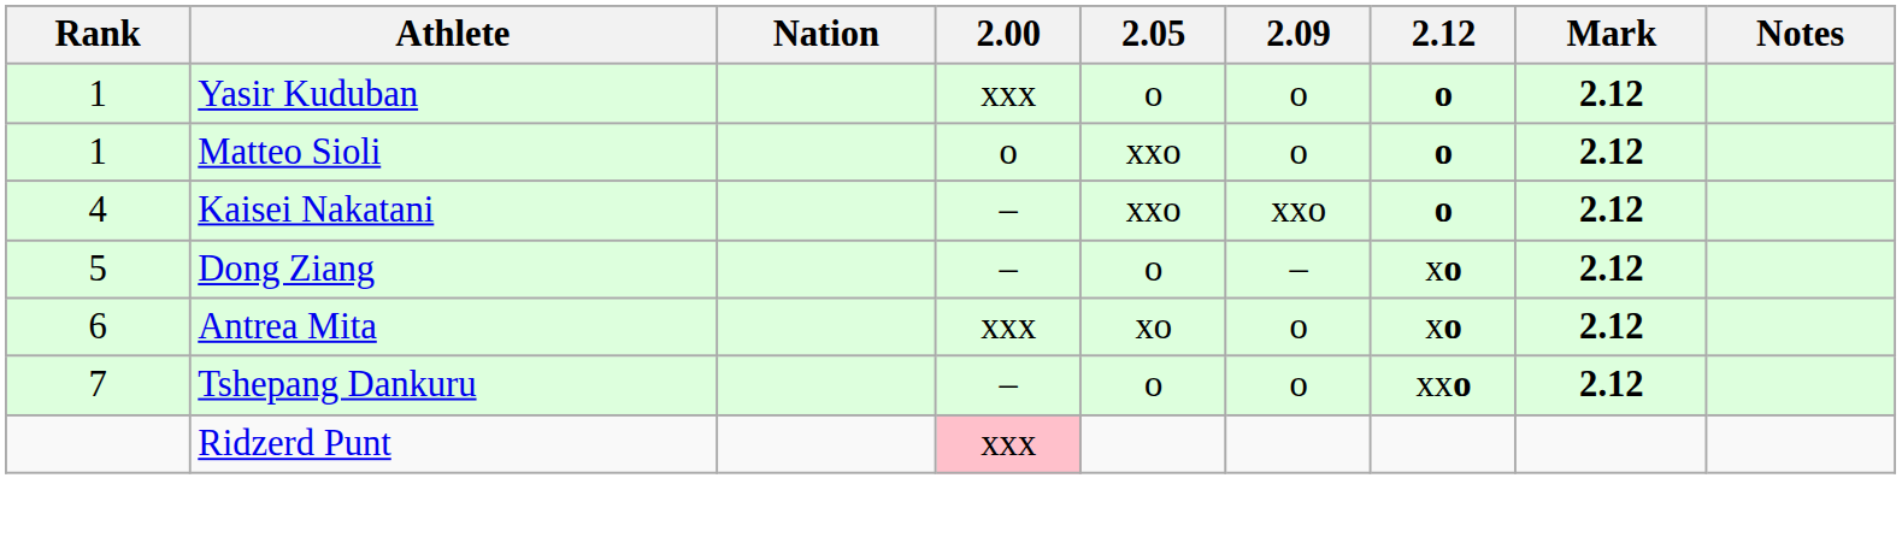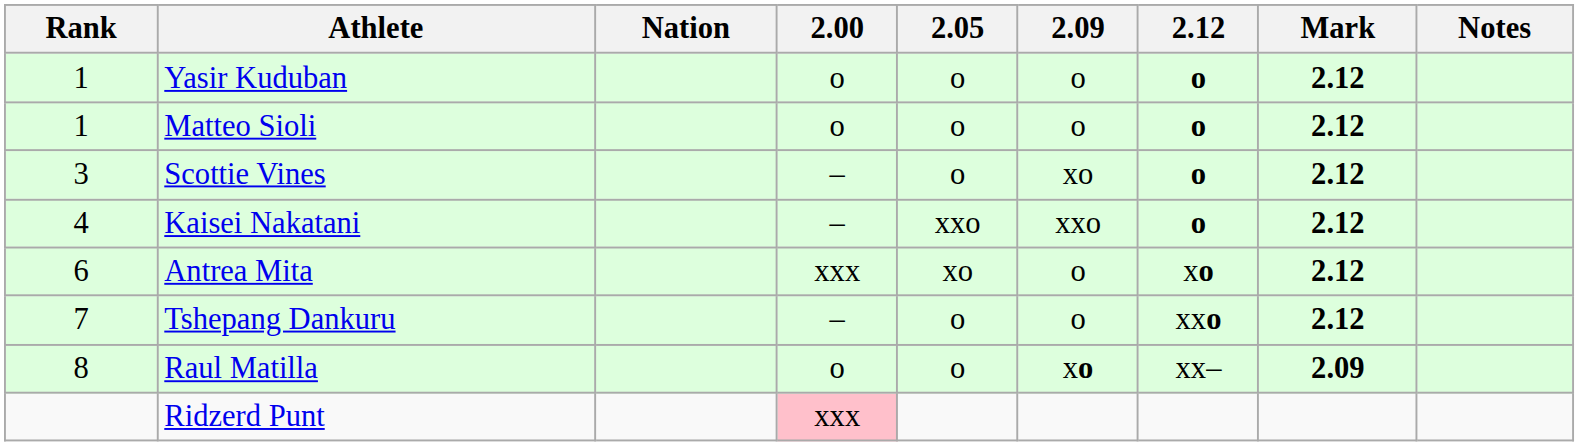Yasir Kuduban | 2.00: xxx -> o
Matteo Sioli | 2.05: xxo -> o
+ row: 3 | Scottie Vines | – | o | xo | o | 2.12
- row: 5 | Dong Ziang | – | o | – | xo | 2.12
+ row: 8 | Raul Matilla | o | o | xo | xx– | 2.09
